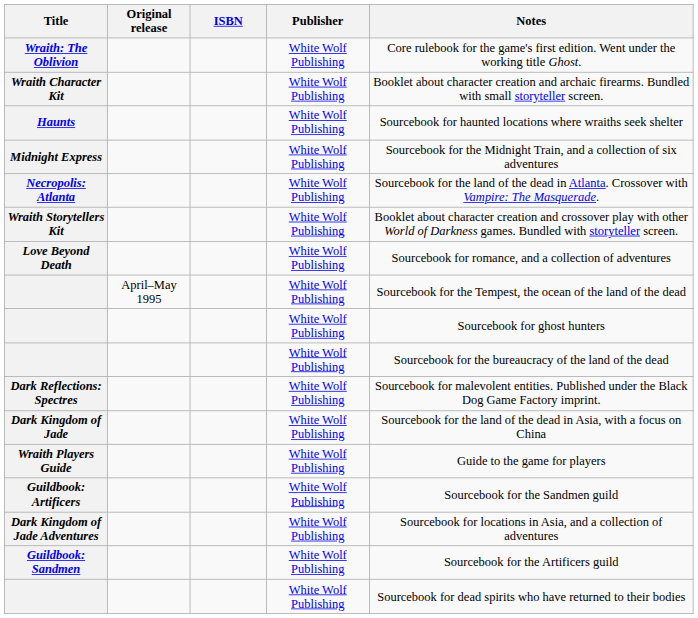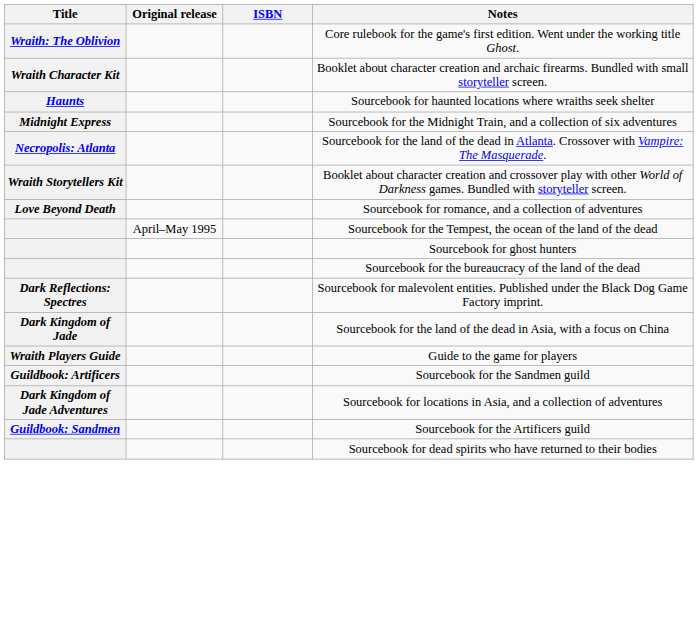- column: Publisher | White Wolf Publishing | White Wolf Publishing | White Wolf Publishing | White Wolf Publishing | White Wolf Publishing | White Wolf Publishing | White Wolf Publishing | White Wolf Publishing | White Wolf Publishing | White Wolf Publishing | White Wolf Publishing | White Wolf Publishing | White Wolf Publishing | White Wolf Publishing | White Wolf Publishing | White Wolf Publishing | White Wolf Publishing
